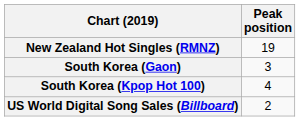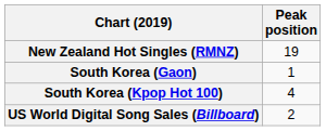South Korea (Gaon) | Peak position: 3 -> 1
